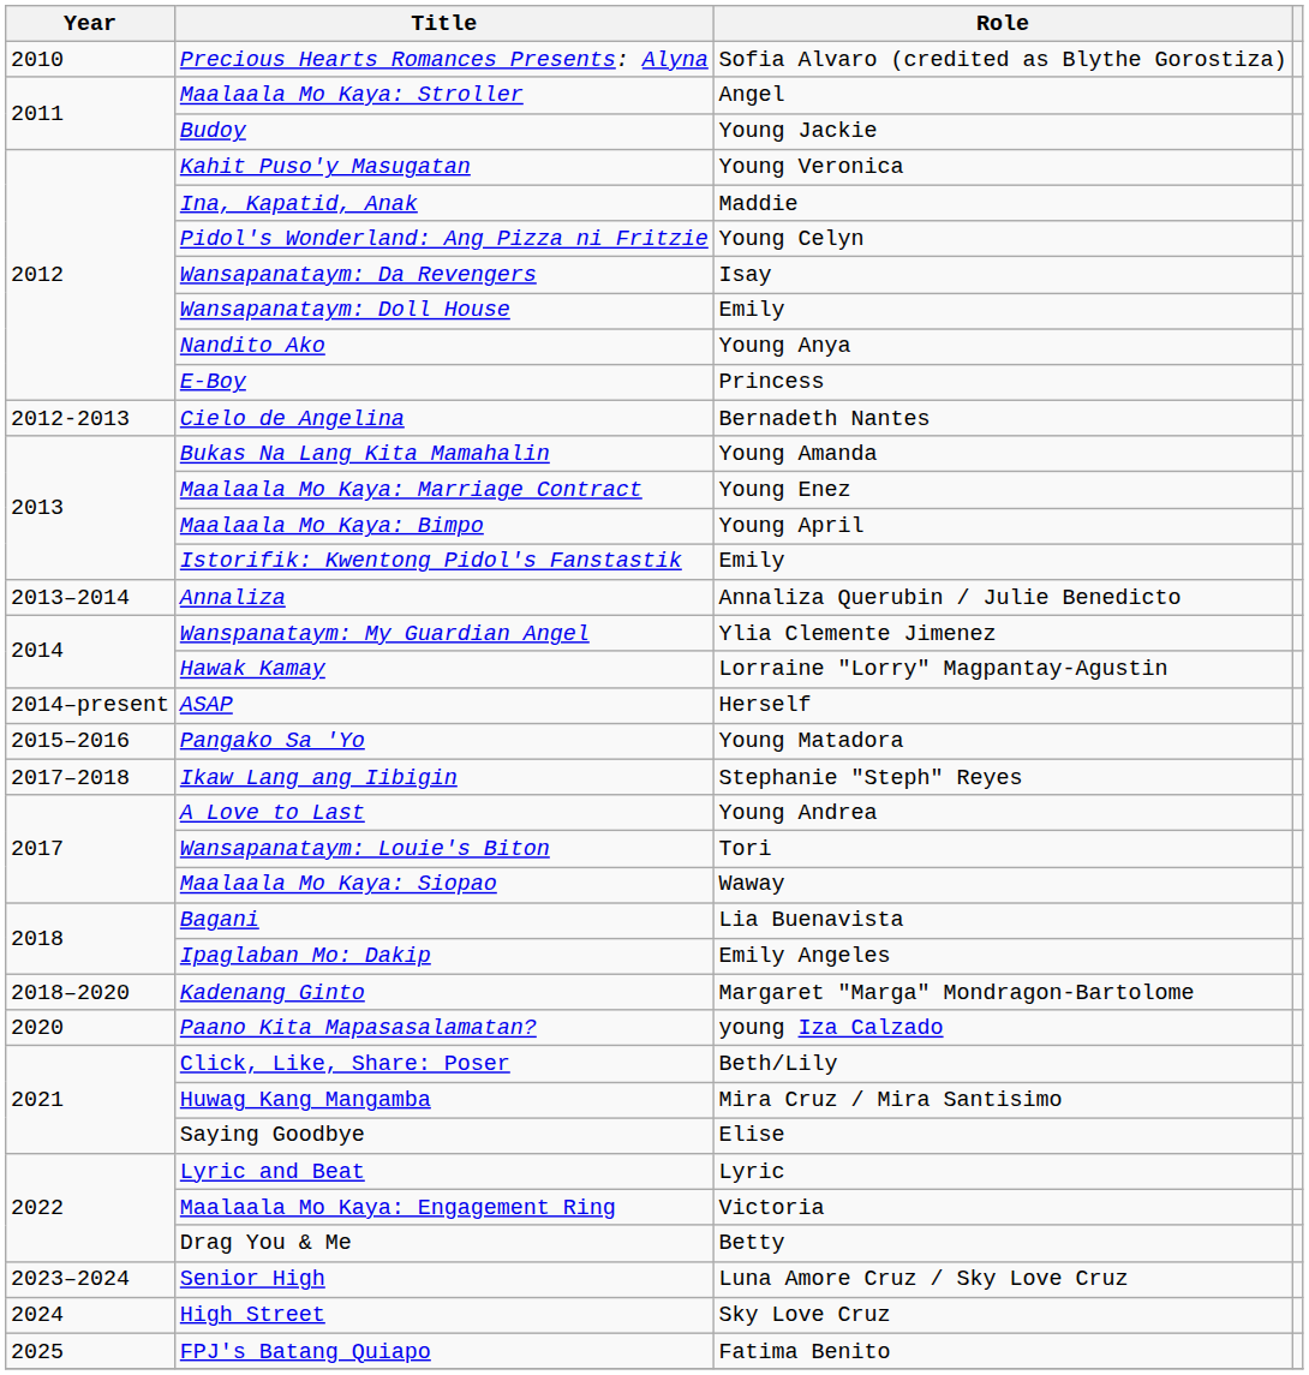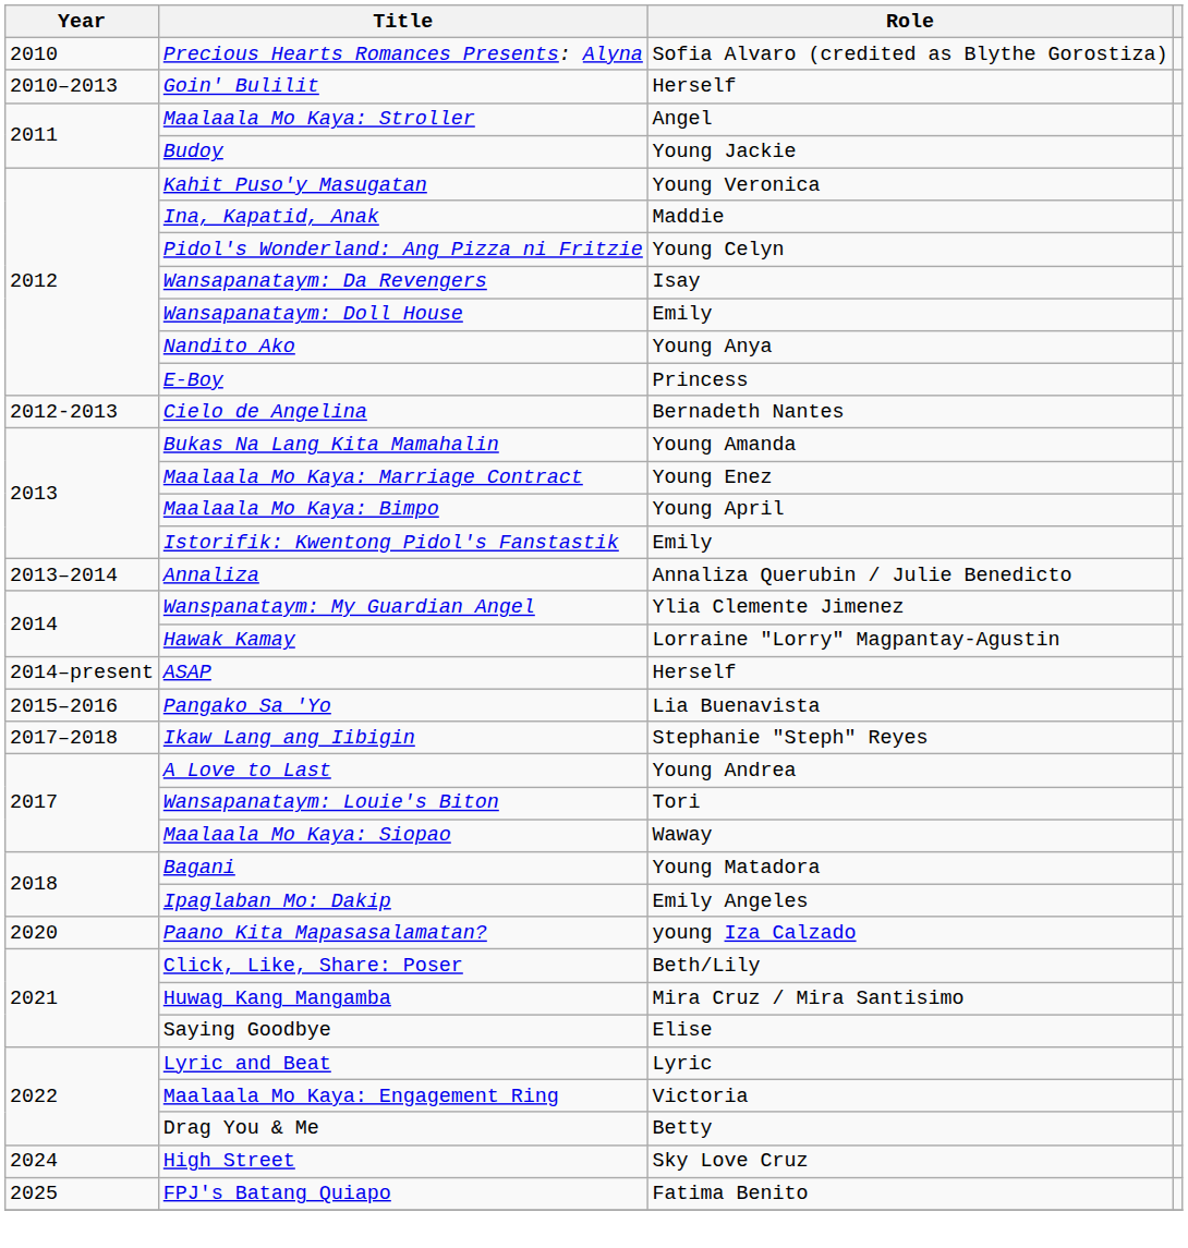+ row: 2010–2013 | Goin' Bulilit | Herself
Pangako Sa 'Yo | Role: Young Matadora -> Lia Buenavista
Bagani | Role: Lia Buenavista -> Young Matadora
- row: 2018–2020 | Kadenang Ginto | Margaret "Marga" Mondragon-Bartolome
- row: 2023–2024 | Senior High | Luna Amore Cruz / Sky Love Cruz
